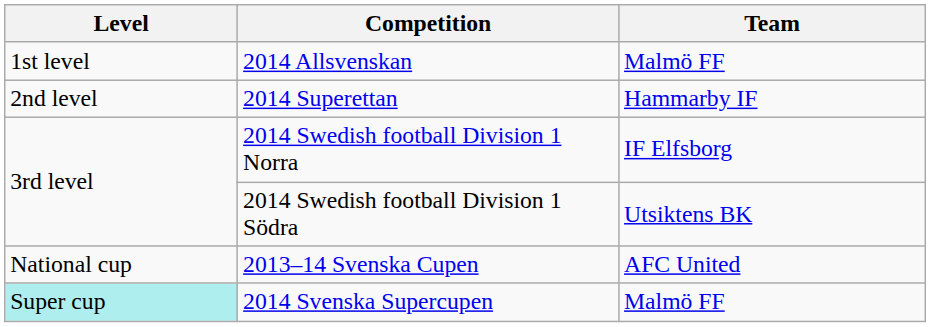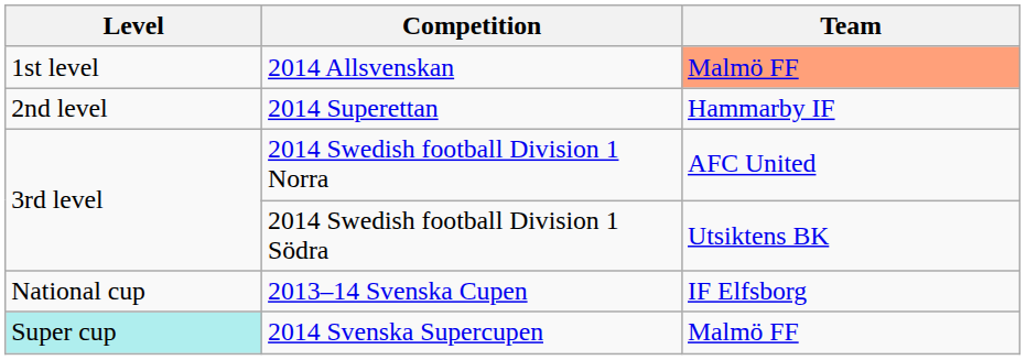2014 Allsvenskan | Team: no background -> lightsalmon background
2014 Swedish football Division 1 Norra | Team: IF Elfsborg -> AFC United
2013–14 Svenska Cupen | Team: AFC United -> IF Elfsborg
